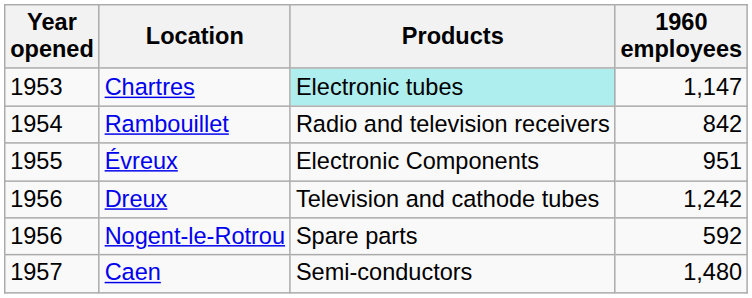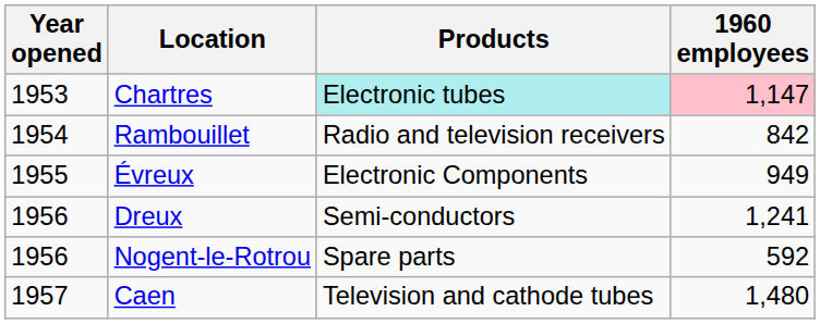Chartres | 1960 employees: no background -> pink background
Évreux | 1960 employees: 951 -> 949
Dreux | Products: Television and cathode tubes -> Semi-conductors
Dreux | 1960 employees: 1,242 -> 1,241
Caen | Products: Semi-conductors -> Television and cathode tubes
